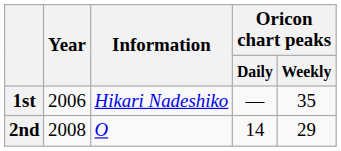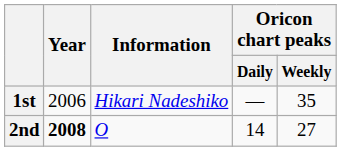2nd | Year: normal -> bold
2nd | Oricon chart peaks / Weekly: 29 -> 27
